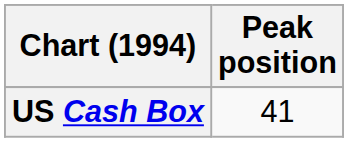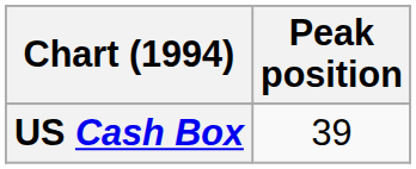US Cash Box | Peak position: 41 -> 39
